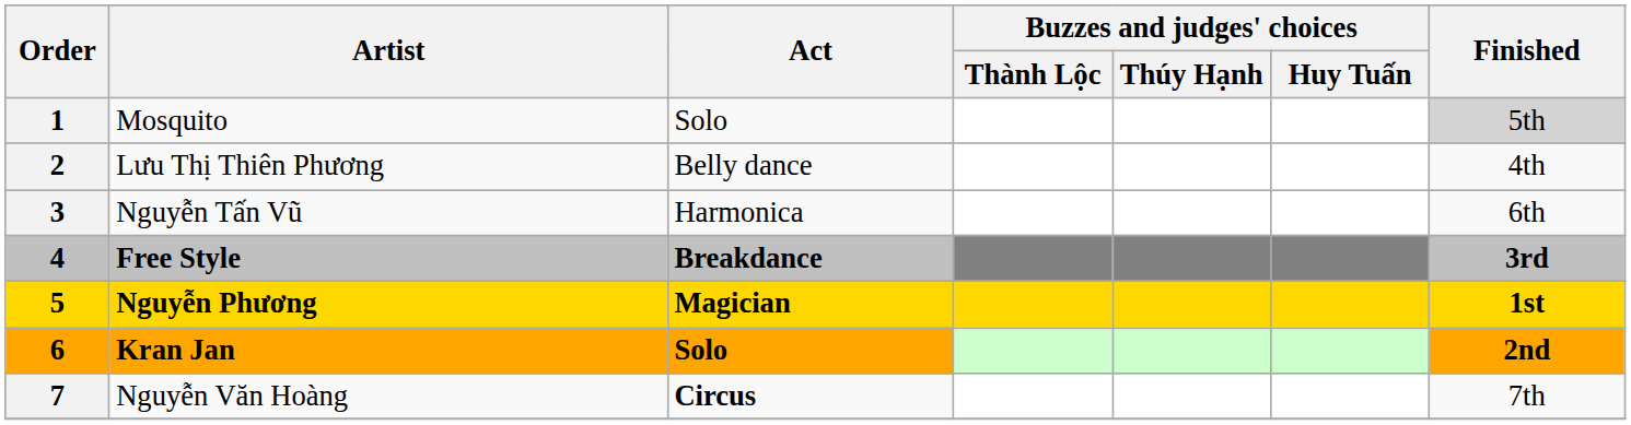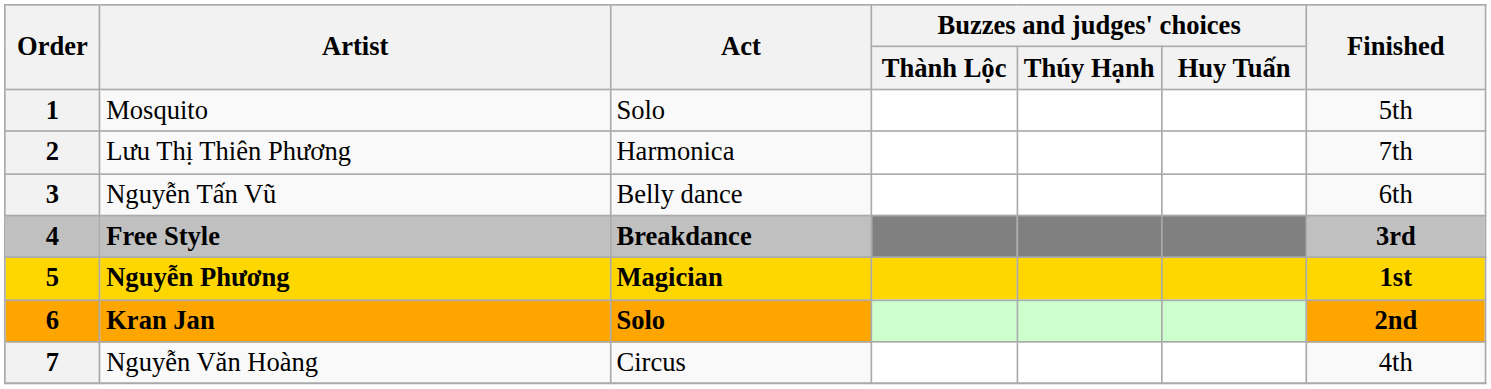Mosquito | Finished: lightgrey background -> no background
Lưu Thị Thiên Phương | Act: Belly dance -> Harmonica
Lưu Thị Thiên Phương | Finished: 4th -> 7th
Nguyễn Tấn Vũ | Act: Harmonica -> Belly dance
Nguyễn Văn Hoàng | Act: bold -> normal
Nguyễn Văn Hoàng | Finished: 7th -> 4th
